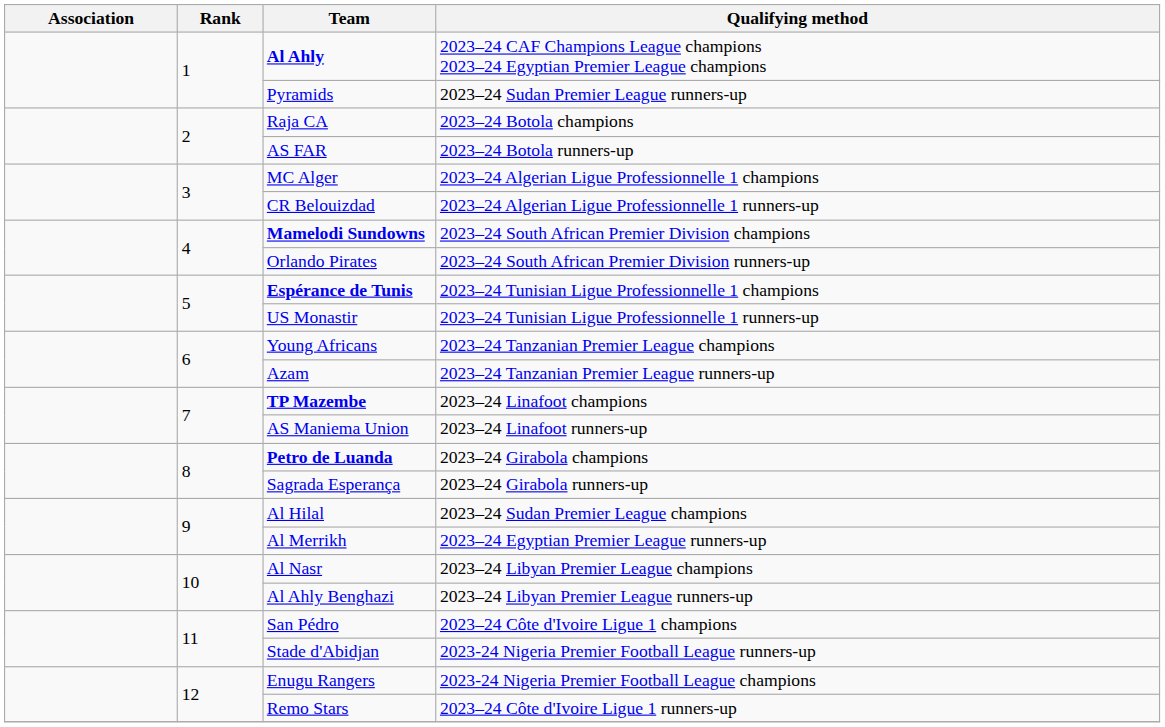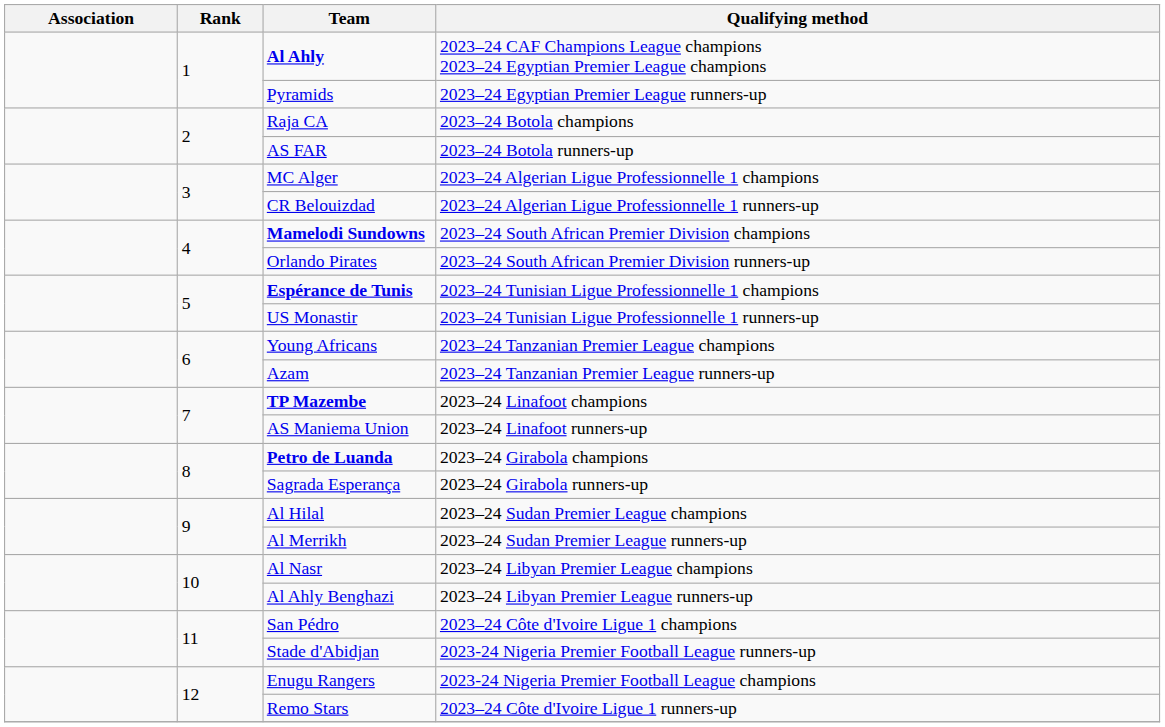Pyramids | Qualifying method: 2023–24 Sudan Premier League runners-up -> 2023–24 Egyptian Premier League runners-up
Al Merrikh | Qualifying method: 2023–24 Egyptian Premier League runners-up -> 2023–24 Sudan Premier League runners-up
